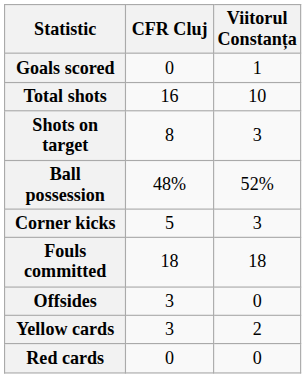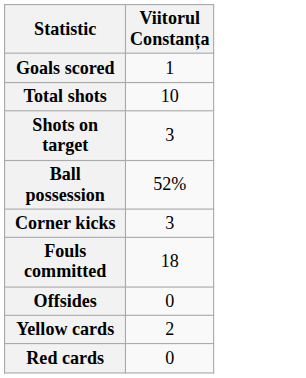- column: CFR Cluj | 0 | 16 | 8 | 48% | 5 | 18 | 3 | 3 | 0
